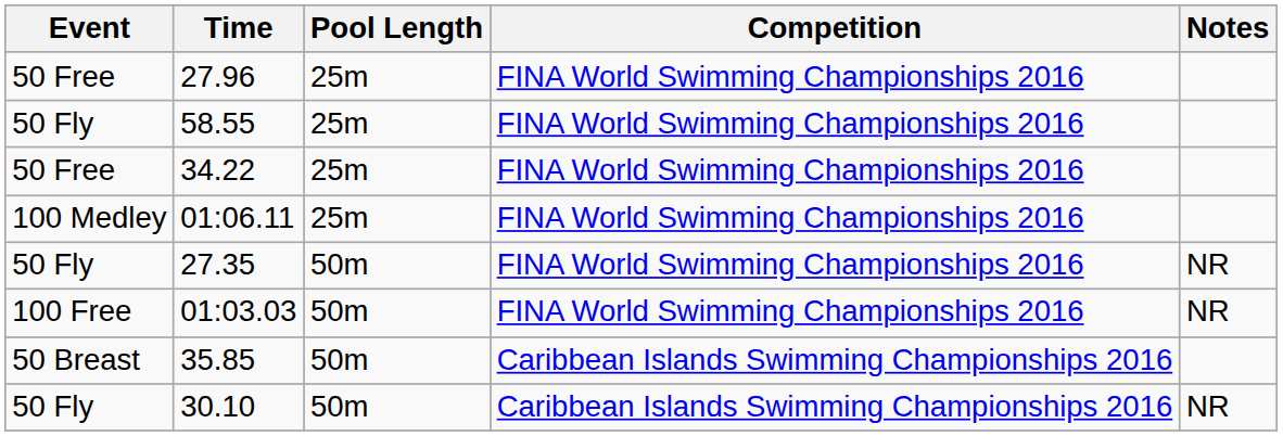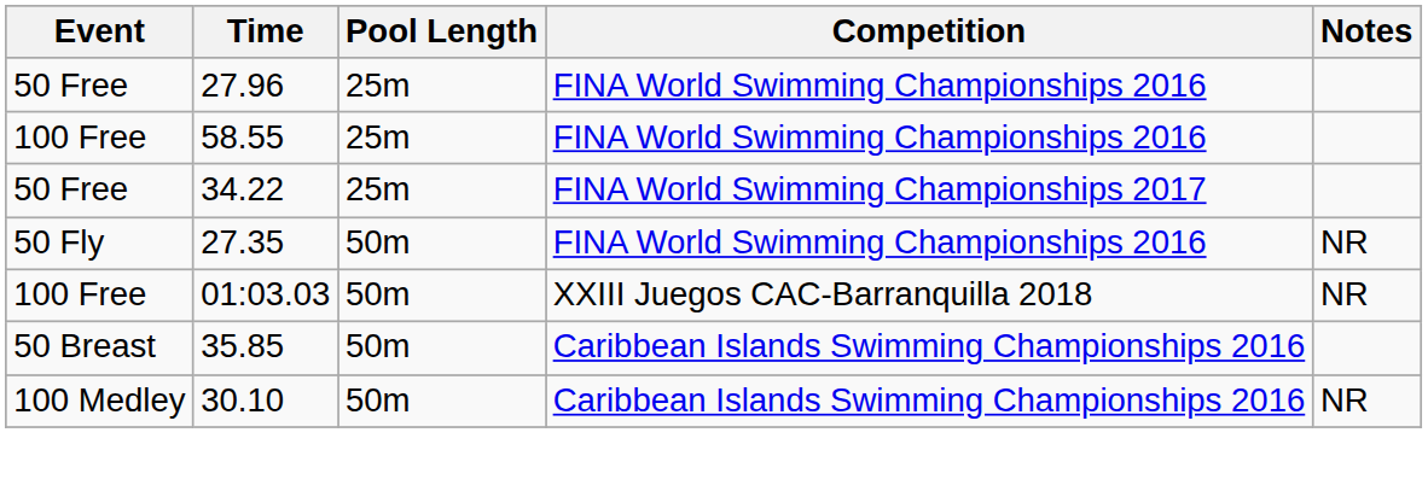58.55 | Event: 50 Fly -> 100 Free
34.22 | Competition: FINA World Swimming Championships 2016 -> FINA World Swimming Championships 2017
- row: 100 Medley | 01:06.11 | 25m | FINA World Swimming Championships 2016
01:03.03 | Competition: FINA World Swimming Championships 2016 -> XXIII Juegos CAC-Barranquilla 2018
30.10 | Event: 50 Fly -> 100 Medley
